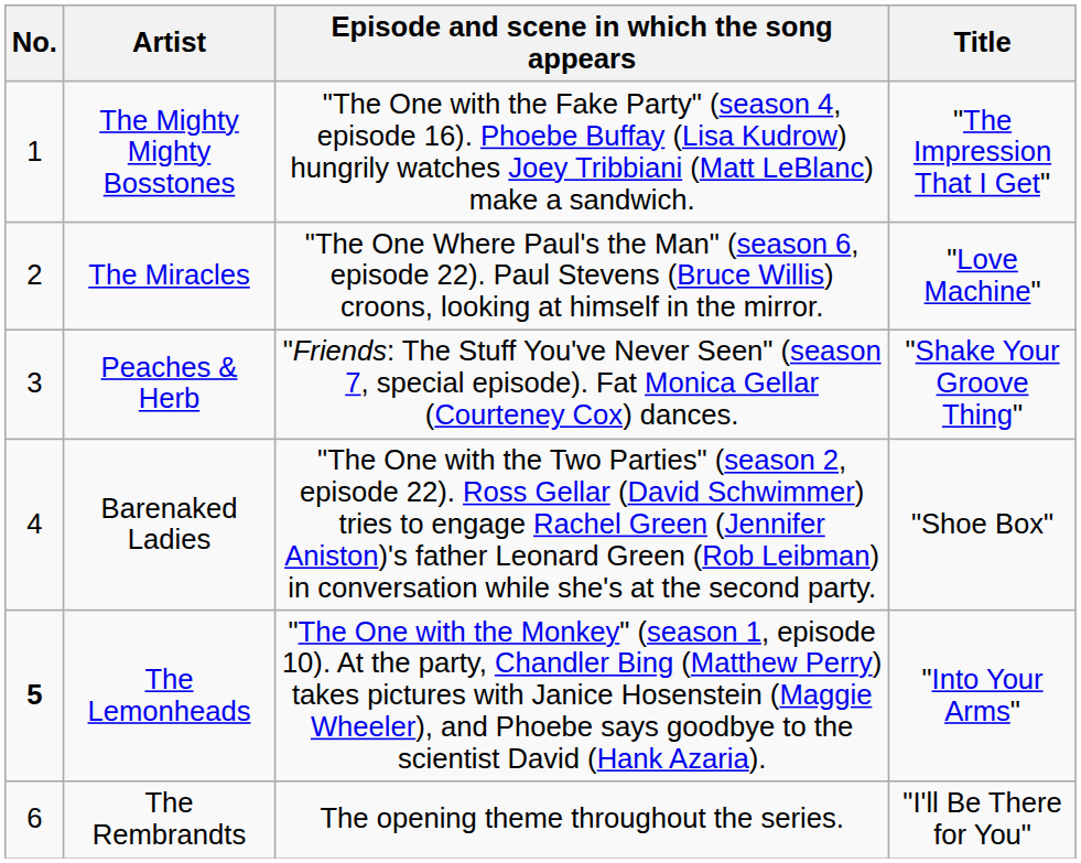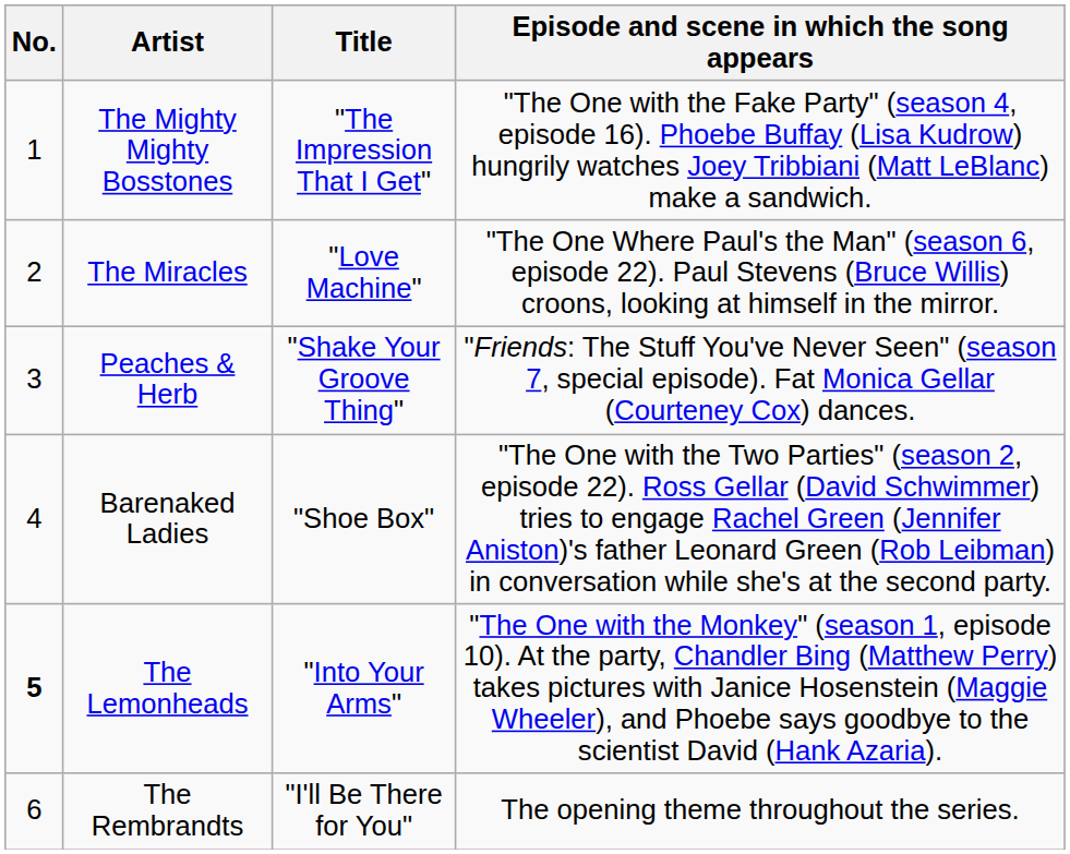columns swapped: Title <-> Episode and scene in which the song appears
